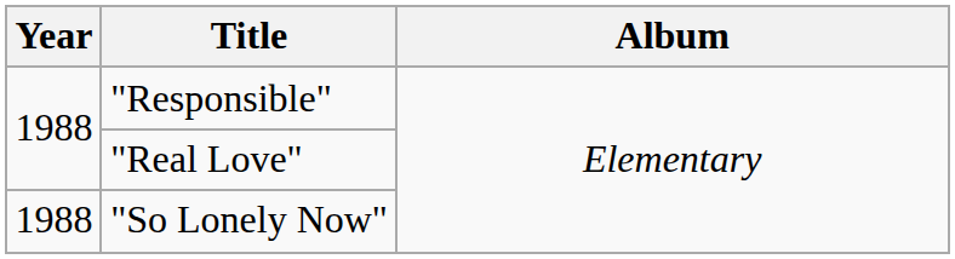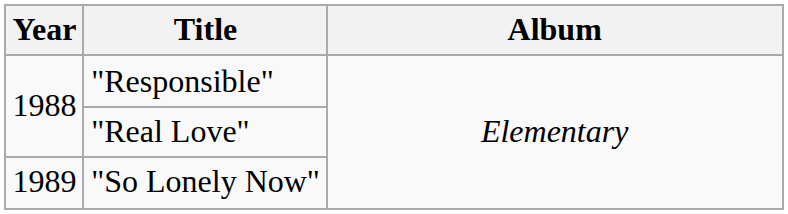"So Lonely Now" | Year: 1988 -> 1989
